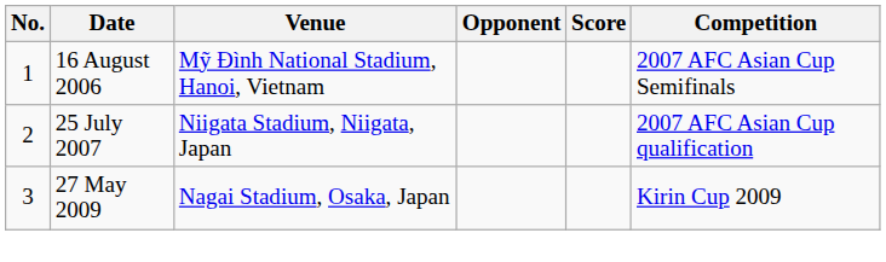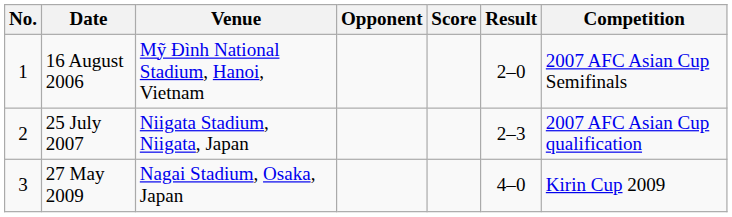+ column: Result | 2–0 | 2–3 | 4–0
